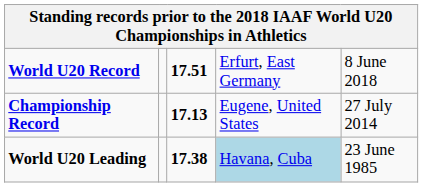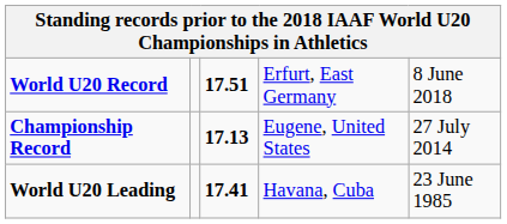World U20 Leading | column 3: 17.38 -> 17.41
World U20 Leading | column 4: lightblue background -> no background
